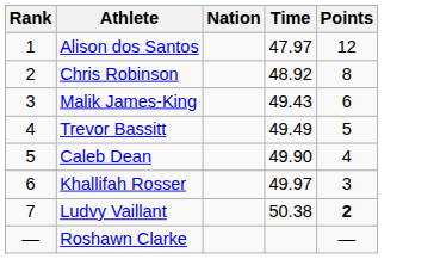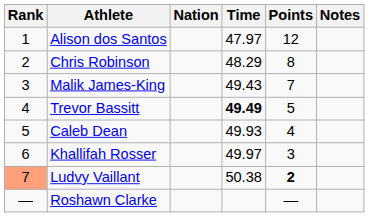+ column: Notes
Chris Robinson | Time: 48.92 -> 48.29
Malik James-King | Points: 6 -> 7
Trevor Bassitt | Time: normal -> bold
Caleb Dean | Time: 49.90 -> 49.93
Ludvy Vaillant | Rank: no background -> lightsalmon background
